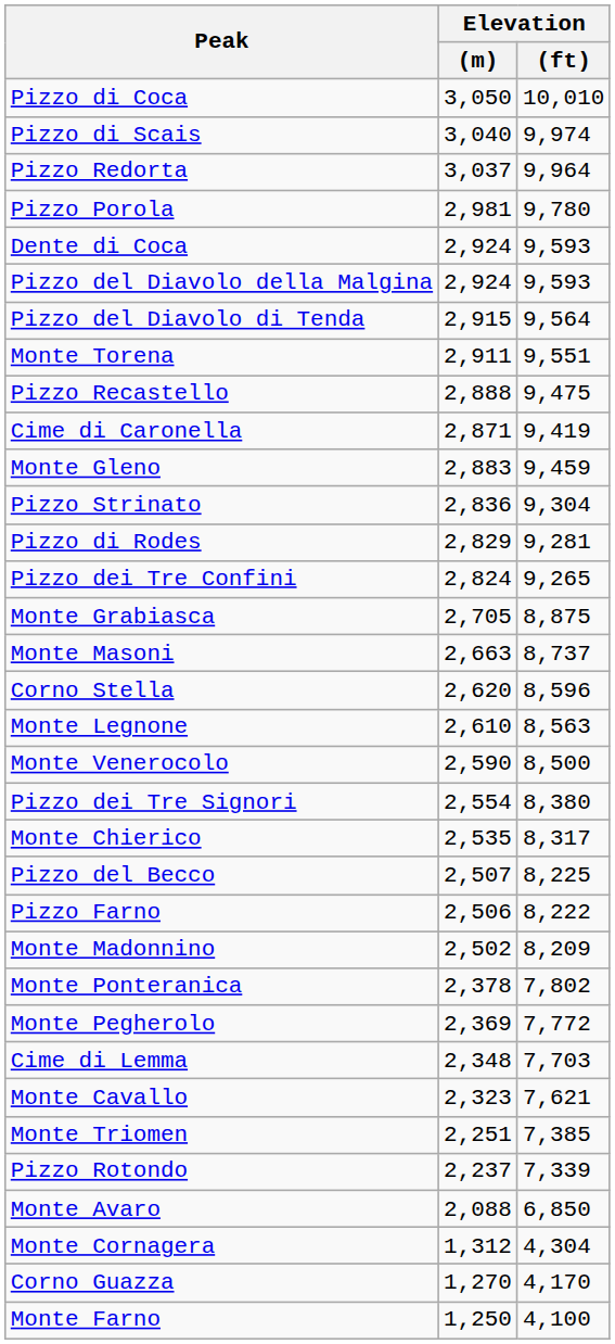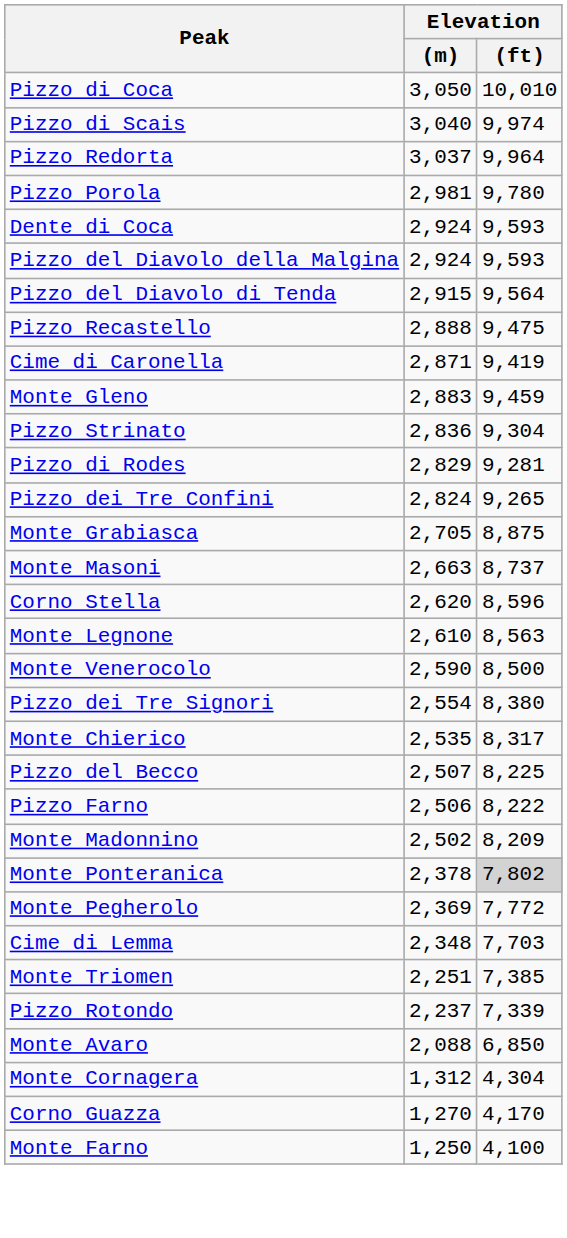- row: Monte Torena | 2,911 | 9,551
Monte Ponteranica | Elevation / (ft): no background -> lightgrey background
- row: Monte Cavallo | 2,323 | 7,621
